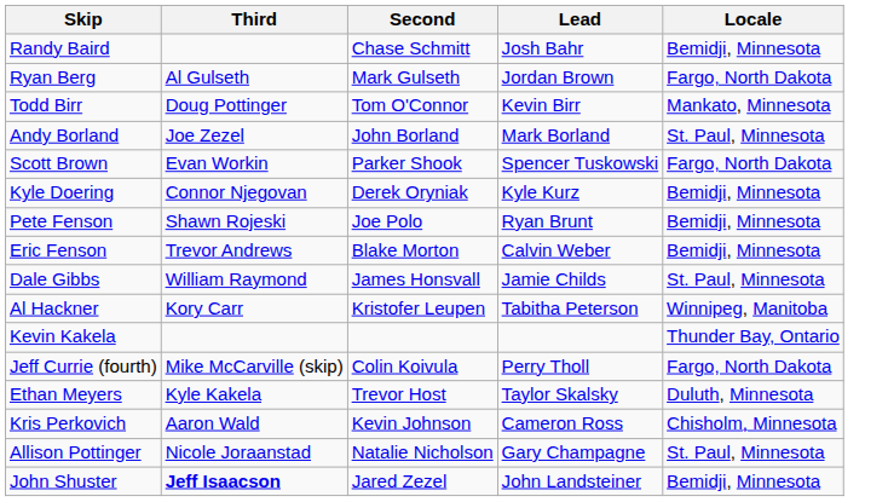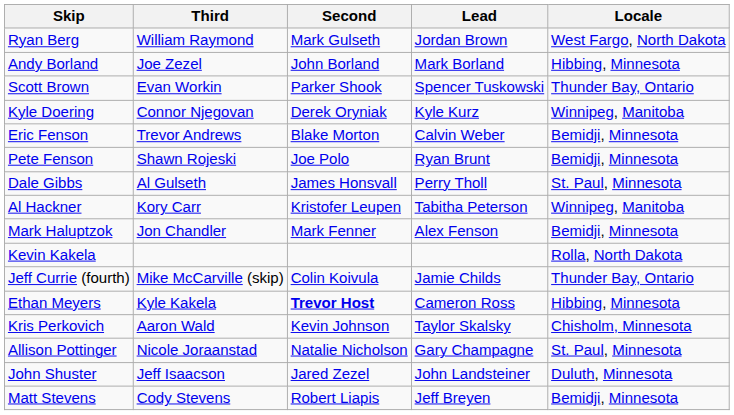- row: Randy Baird | Chase Schmitt | Josh Bahr | Bemidji, Minnesota
Ryan Berg | Third: Al Gulseth -> William Raymond
Ryan Berg | Locale: Fargo, North Dakota -> West Fargo, North Dakota
- row: Todd Birr | Doug Pottinger | Tom O'Connor | Kevin Birr | Mankato, Minnesota
Andy Borland | Locale: St. Paul, Minnesota -> Hibbing, Minnesota
Scott Brown | Locale: Fargo, North Dakota -> Thunder Bay, Ontario
Kyle Doering | Locale: Bemidji, Minnesota -> Winnipeg, Manitoba
rows swapped: Eric Fenson <-> Pete Fenson
Dale Gibbs | Third: William Raymond -> Al Gulseth
Dale Gibbs | Lead: Jamie Childs -> Perry Tholl
+ row: Mark Haluptzok | Jon Chandler | Mark Fenner | Alex Fenson | Bemidji, Minnesota
Kevin Kakela | Locale: Thunder Bay, Ontario -> Rolla, North Dakota
Jeff Currie (fourth) | Lead: Perry Tholl -> Jamie Childs
Jeff Currie (fourth) | Locale: Fargo, North Dakota -> Thunder Bay, Ontario
Ethan Meyers | Second: normal -> bold
Ethan Meyers | Lead: Taylor Skalsky -> Cameron Ross
Ethan Meyers | Locale: Duluth, Minnesota -> Hibbing, Minnesota
Kris Perkovich | Lead: Cameron Ross -> Taylor Skalsky
John Shuster | Third: bold -> normal
John Shuster | Locale: Bemidji, Minnesota -> Duluth, Minnesota
+ row: Matt Stevens | Cody Stevens | Robert Liapis | Jeff Breyen | Bemidji, Minnesota
